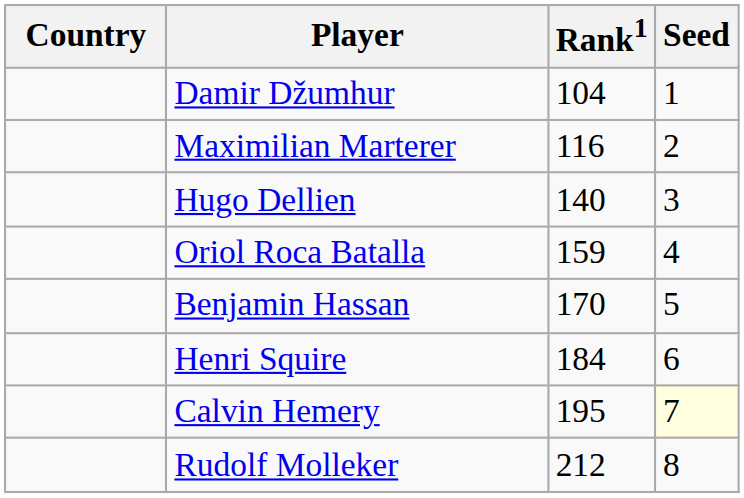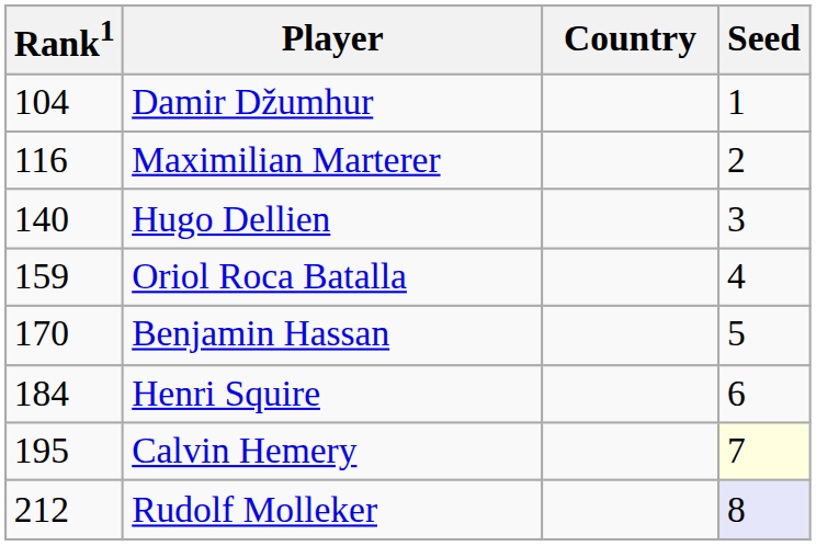columns swapped: Country <-> Rank1
Rudolf Molleker | Seed: no background -> lavender background
